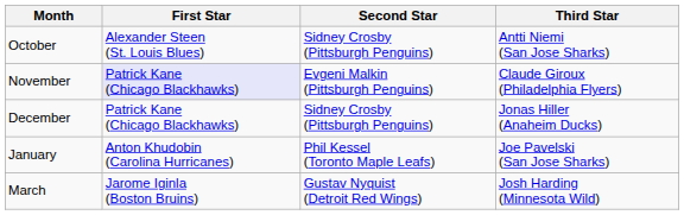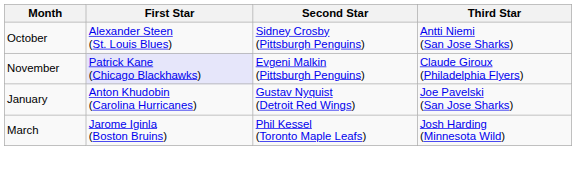- row: December | Patrick Kane (Chicago Blackhawks) | Sidney Crosby (Pittsburgh Penguins) | Jonas Hiller (Anaheim Ducks)
January | Second Star: Phil Kessel (Toronto Maple Leafs) -> Gustav Nyquist (Detroit Red Wings)
March | Second Star: Gustav Nyquist (Detroit Red Wings) -> Phil Kessel (Toronto Maple Leafs)
